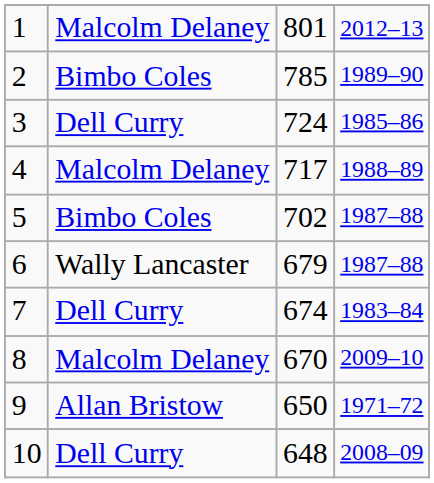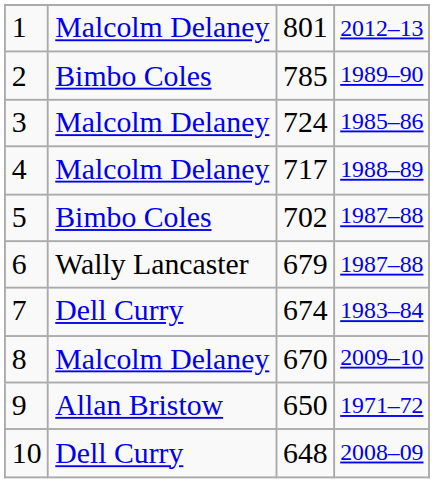3 | column 2: Dell Curry -> Malcolm Delaney
